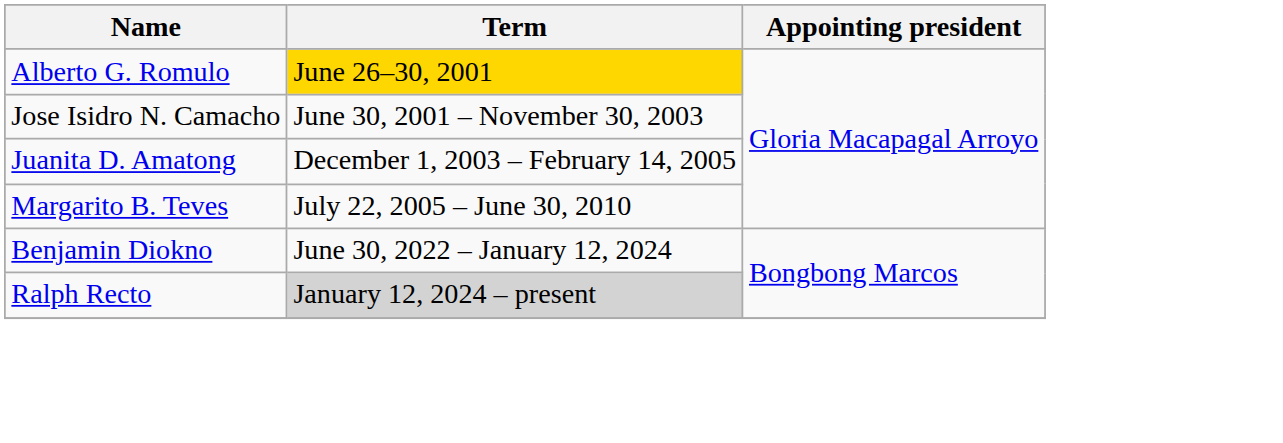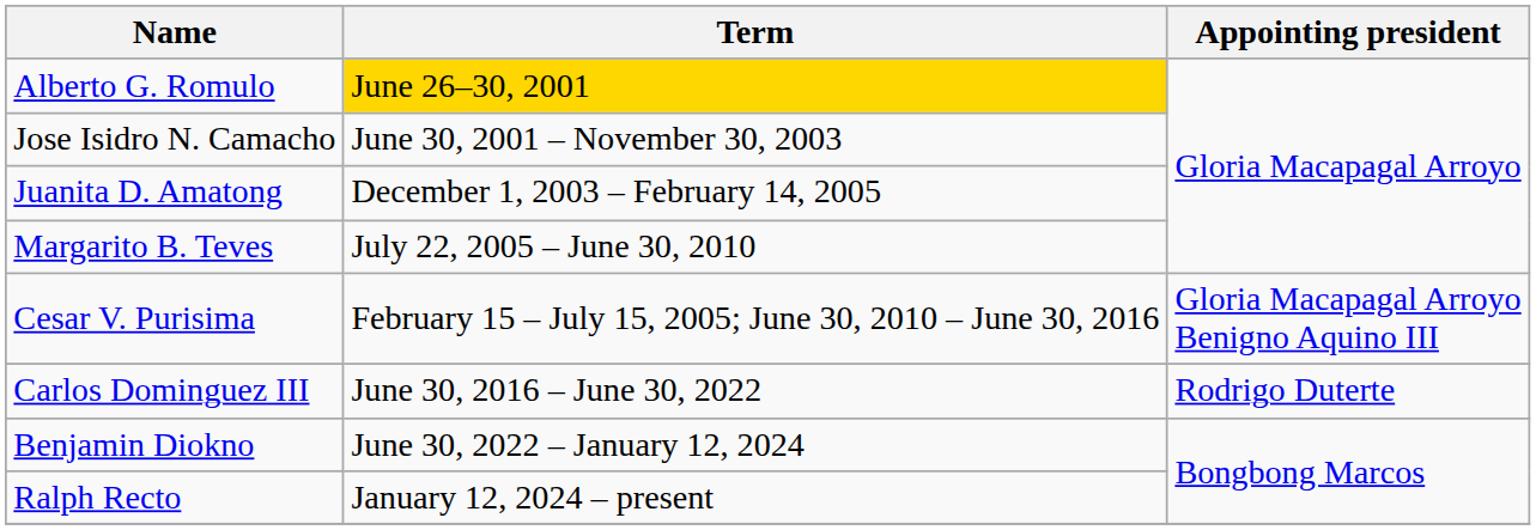+ row: Cesar V. Purisima | February 15 – July 15, 2005; June 30, 2010 – June 30, 2016 | Gloria Macapagal Arroyo Benigno Aquino III
+ row: Carlos Dominguez III | June 30, 2016 – June 30, 2022 | Rodrigo Duterte
Ralph Recto | Term: lightgrey background -> no background
